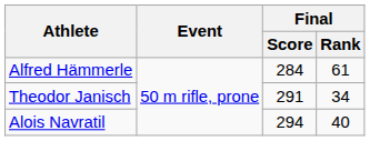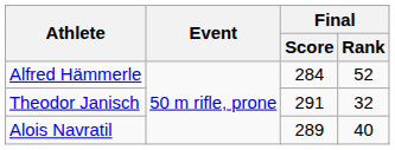Alfred Hämmerle | Final / Rank: 61 -> 52
Theodor Janisch | Final / Rank: 34 -> 32
Alois Navratil | Final / Score: 294 -> 289
